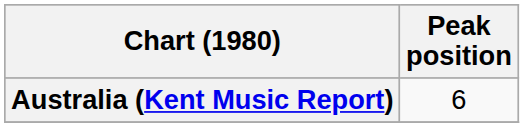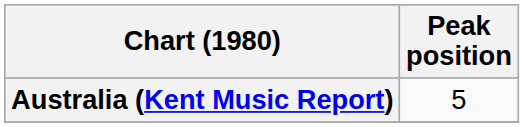Australia (Kent Music Report) | Peak position: 6 -> 5
